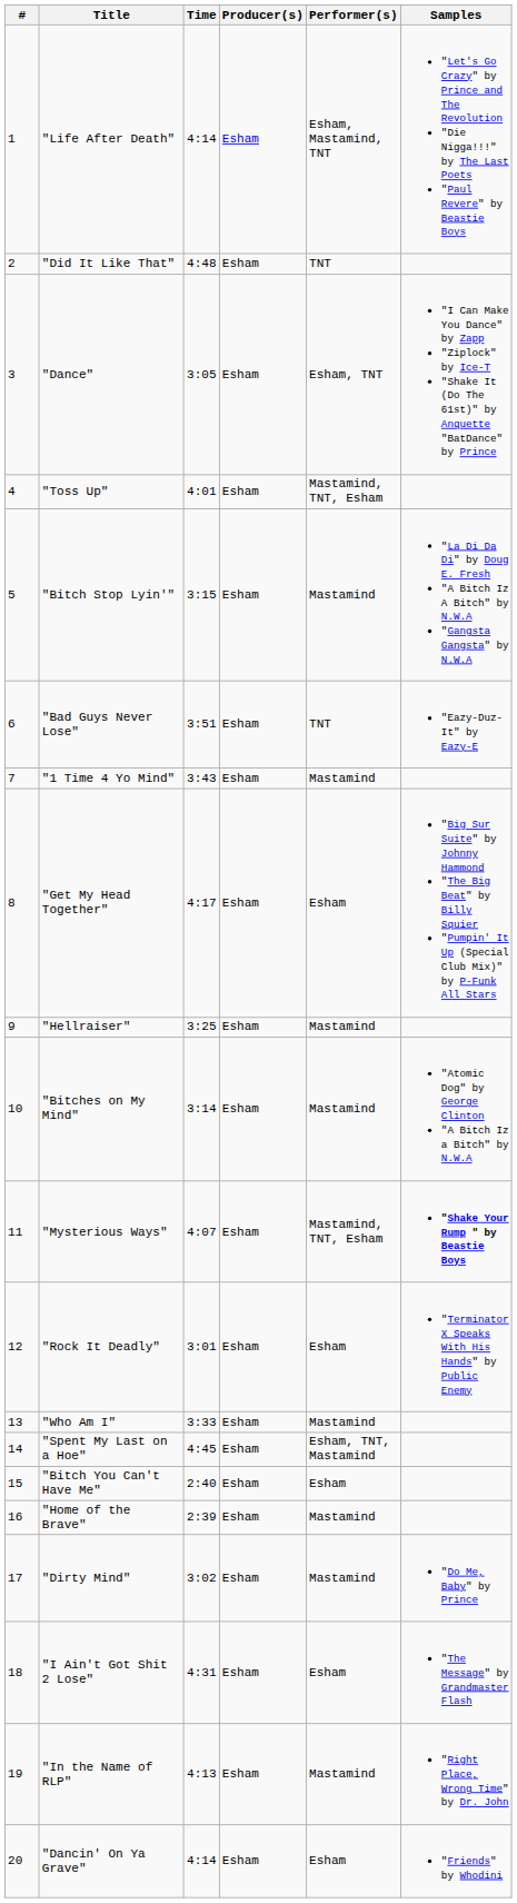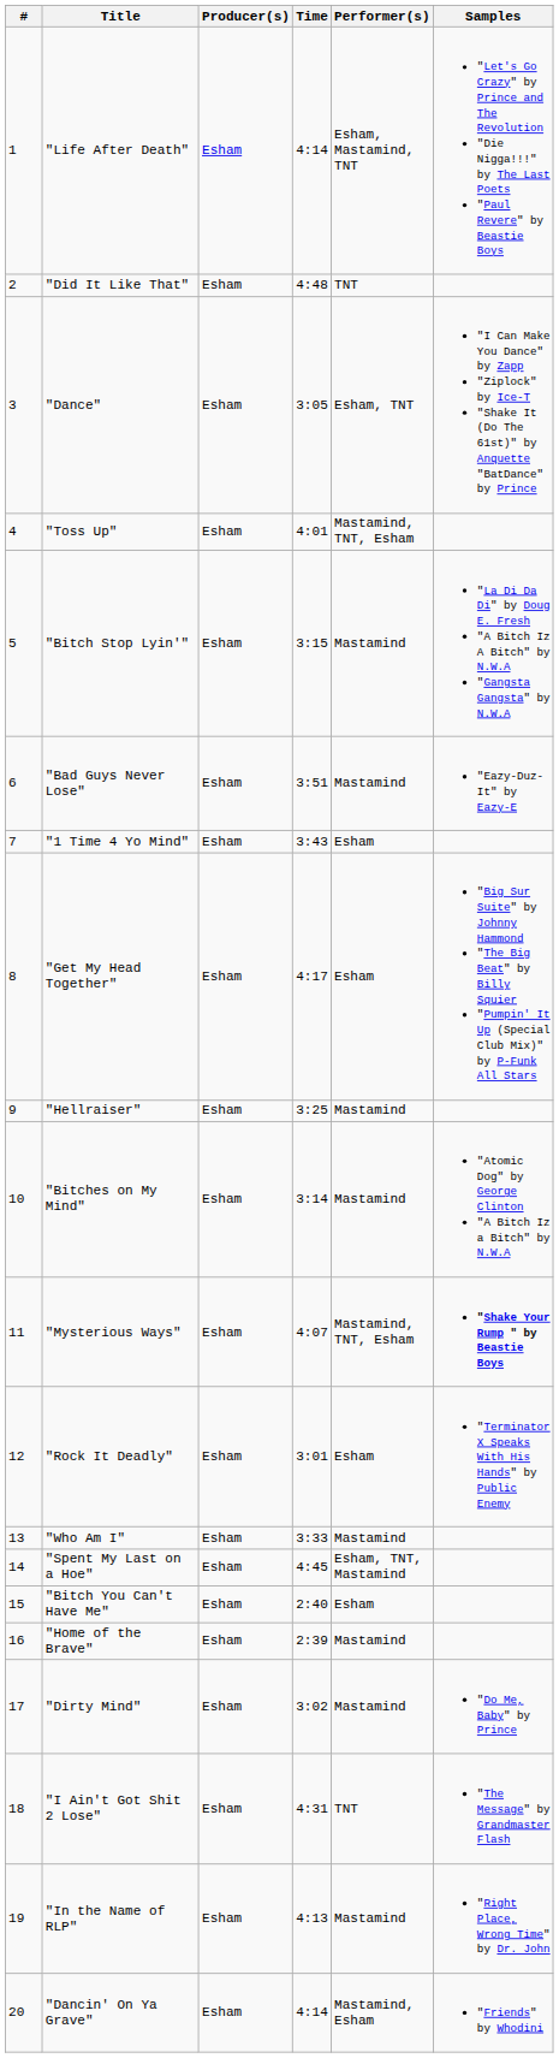columns swapped: Time <-> Producer(s)
"Bad Guys Never Lose" | Performer(s): TNT -> Mastamind
"1 Time 4 Yo Mind" | Performer(s): Mastamind -> Esham
"I Ain't Got Shit 2 Lose" | Performer(s): Esham -> TNT
"Dancin' On Ya Grave" | Performer(s): Esham -> Mastamind, Esham
